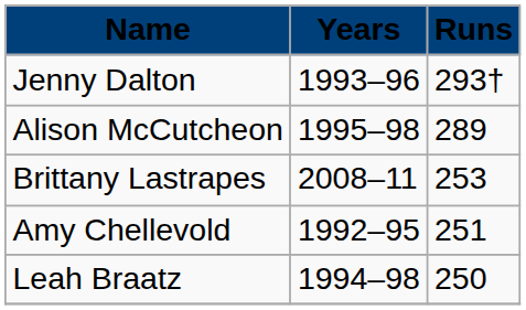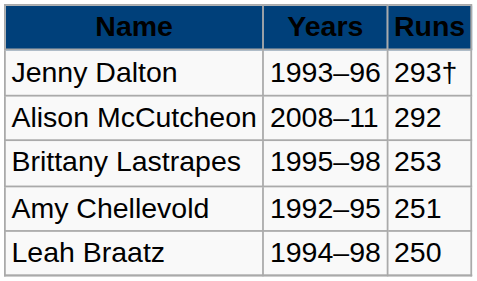Alison McCutcheon | Years: 1995–98 -> 2008–11
Alison McCutcheon | Runs: 289 -> 292
Brittany Lastrapes | Years: 2008–11 -> 1995–98
